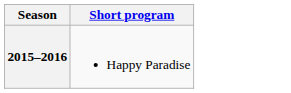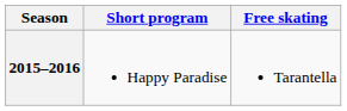+ column: Free skating | Tarantella
